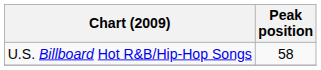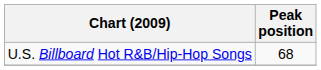U.S. Billboard Hot R&B/Hip-Hop Songs | Peak position: 58 -> 68
